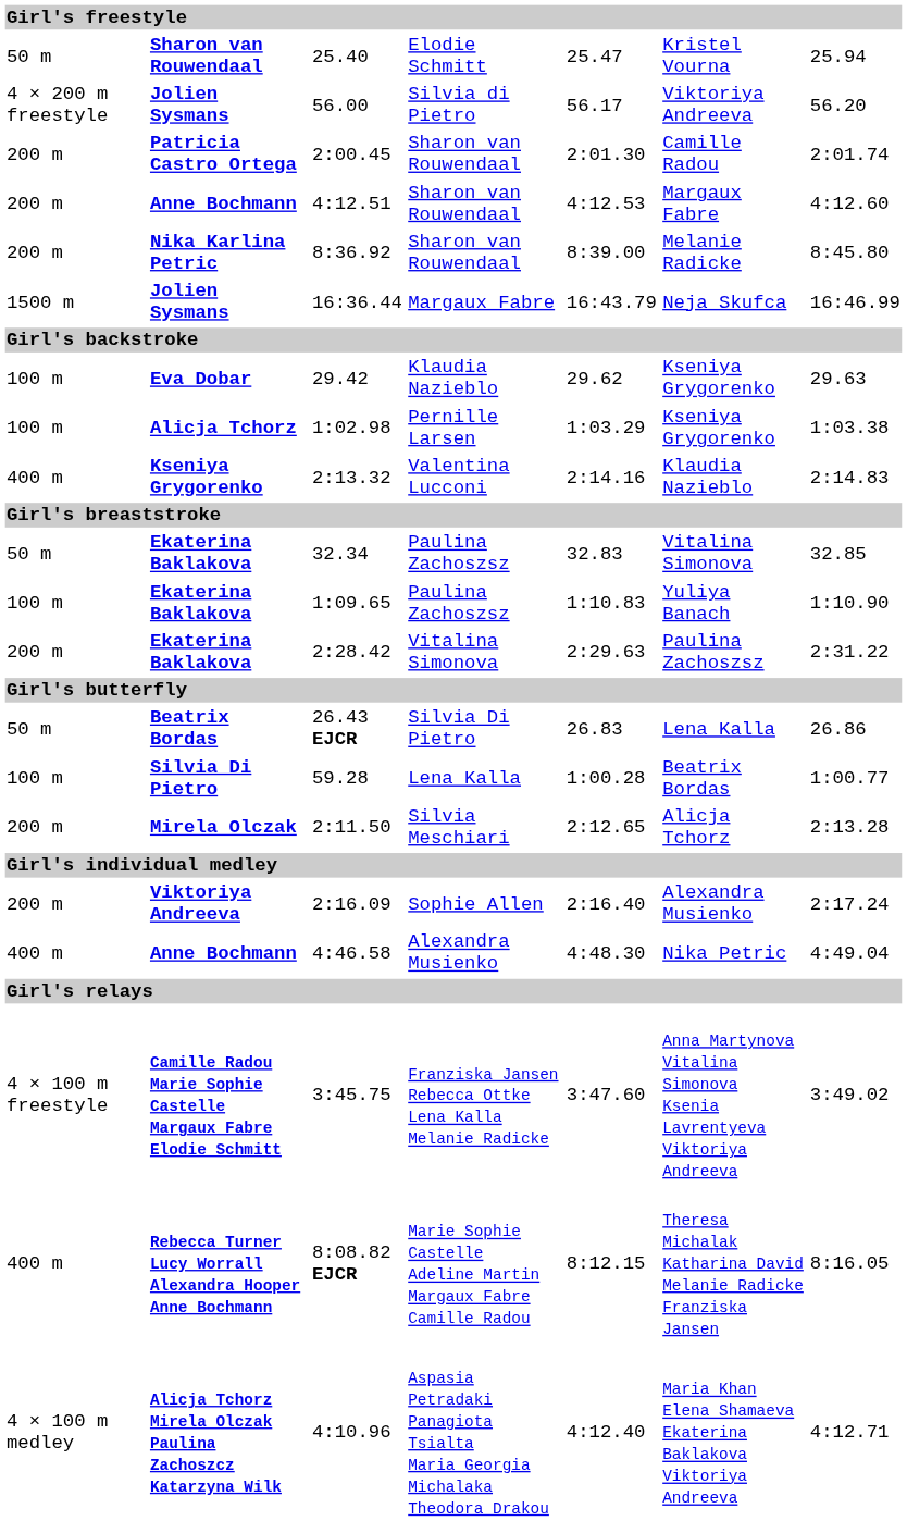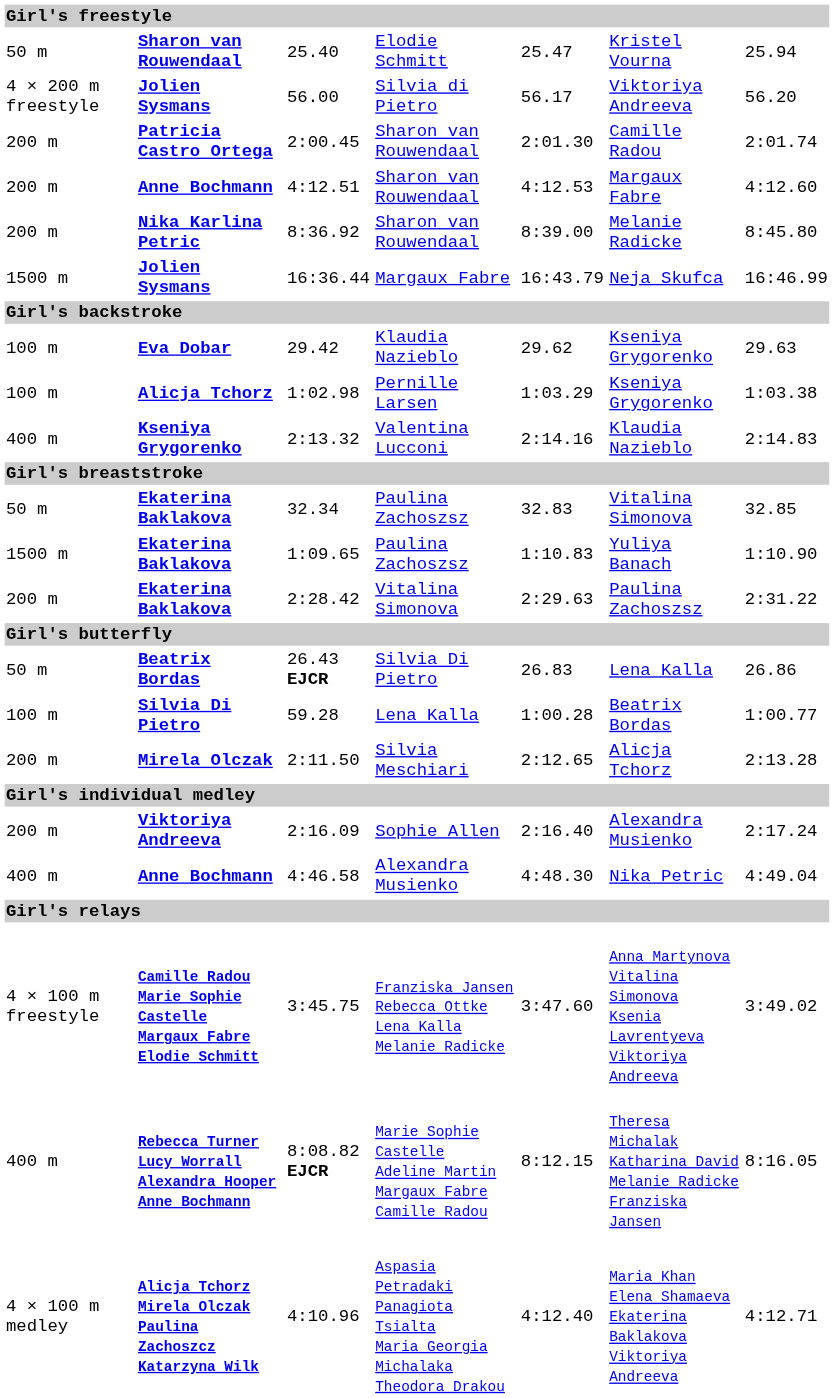1:09.65 | column 1: 100 m -> 1500 m
